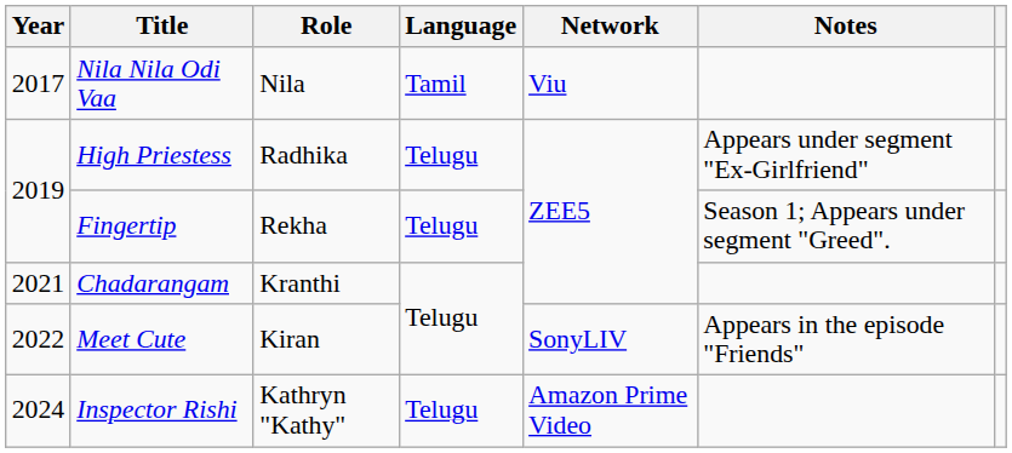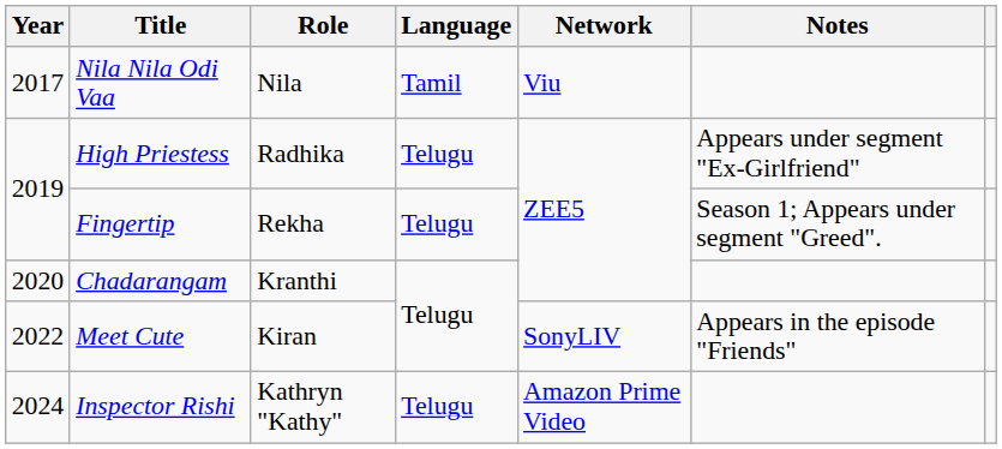Chadarangam | Year: 2021 -> 2020
